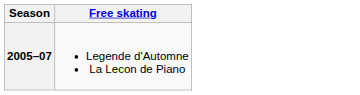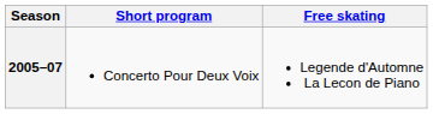+ column: Short program | Concerto Pour Deux Voix
